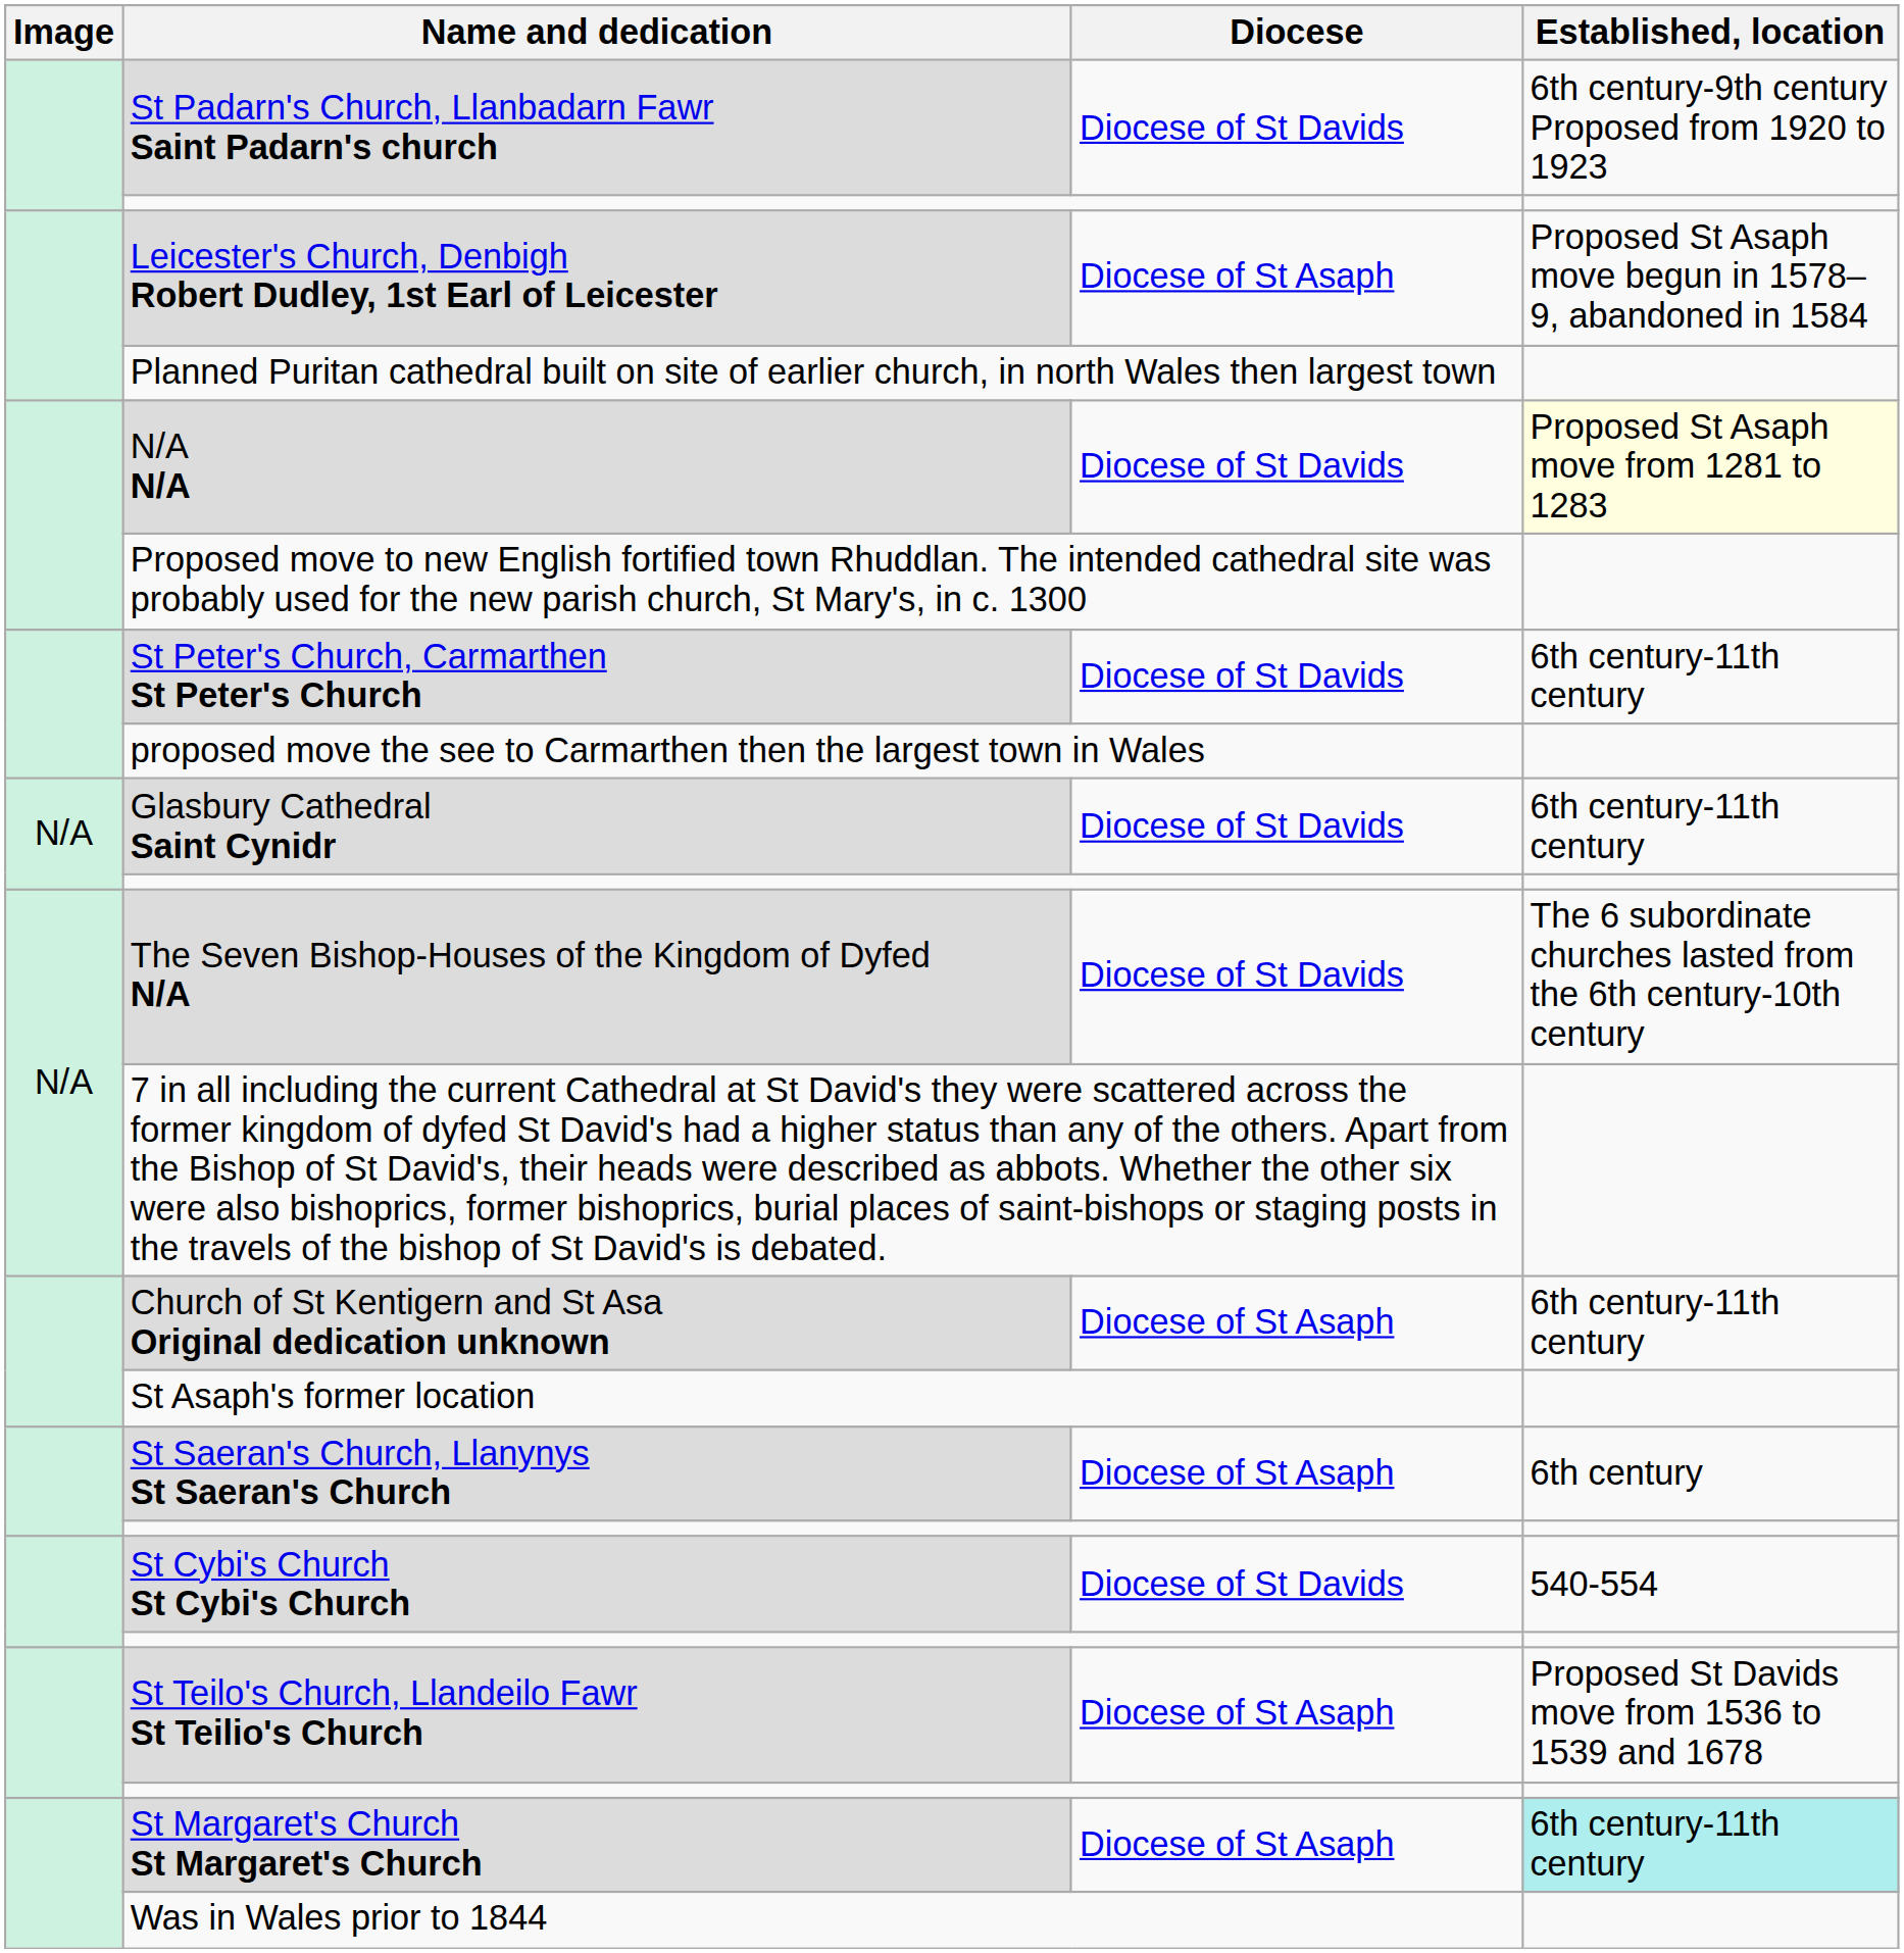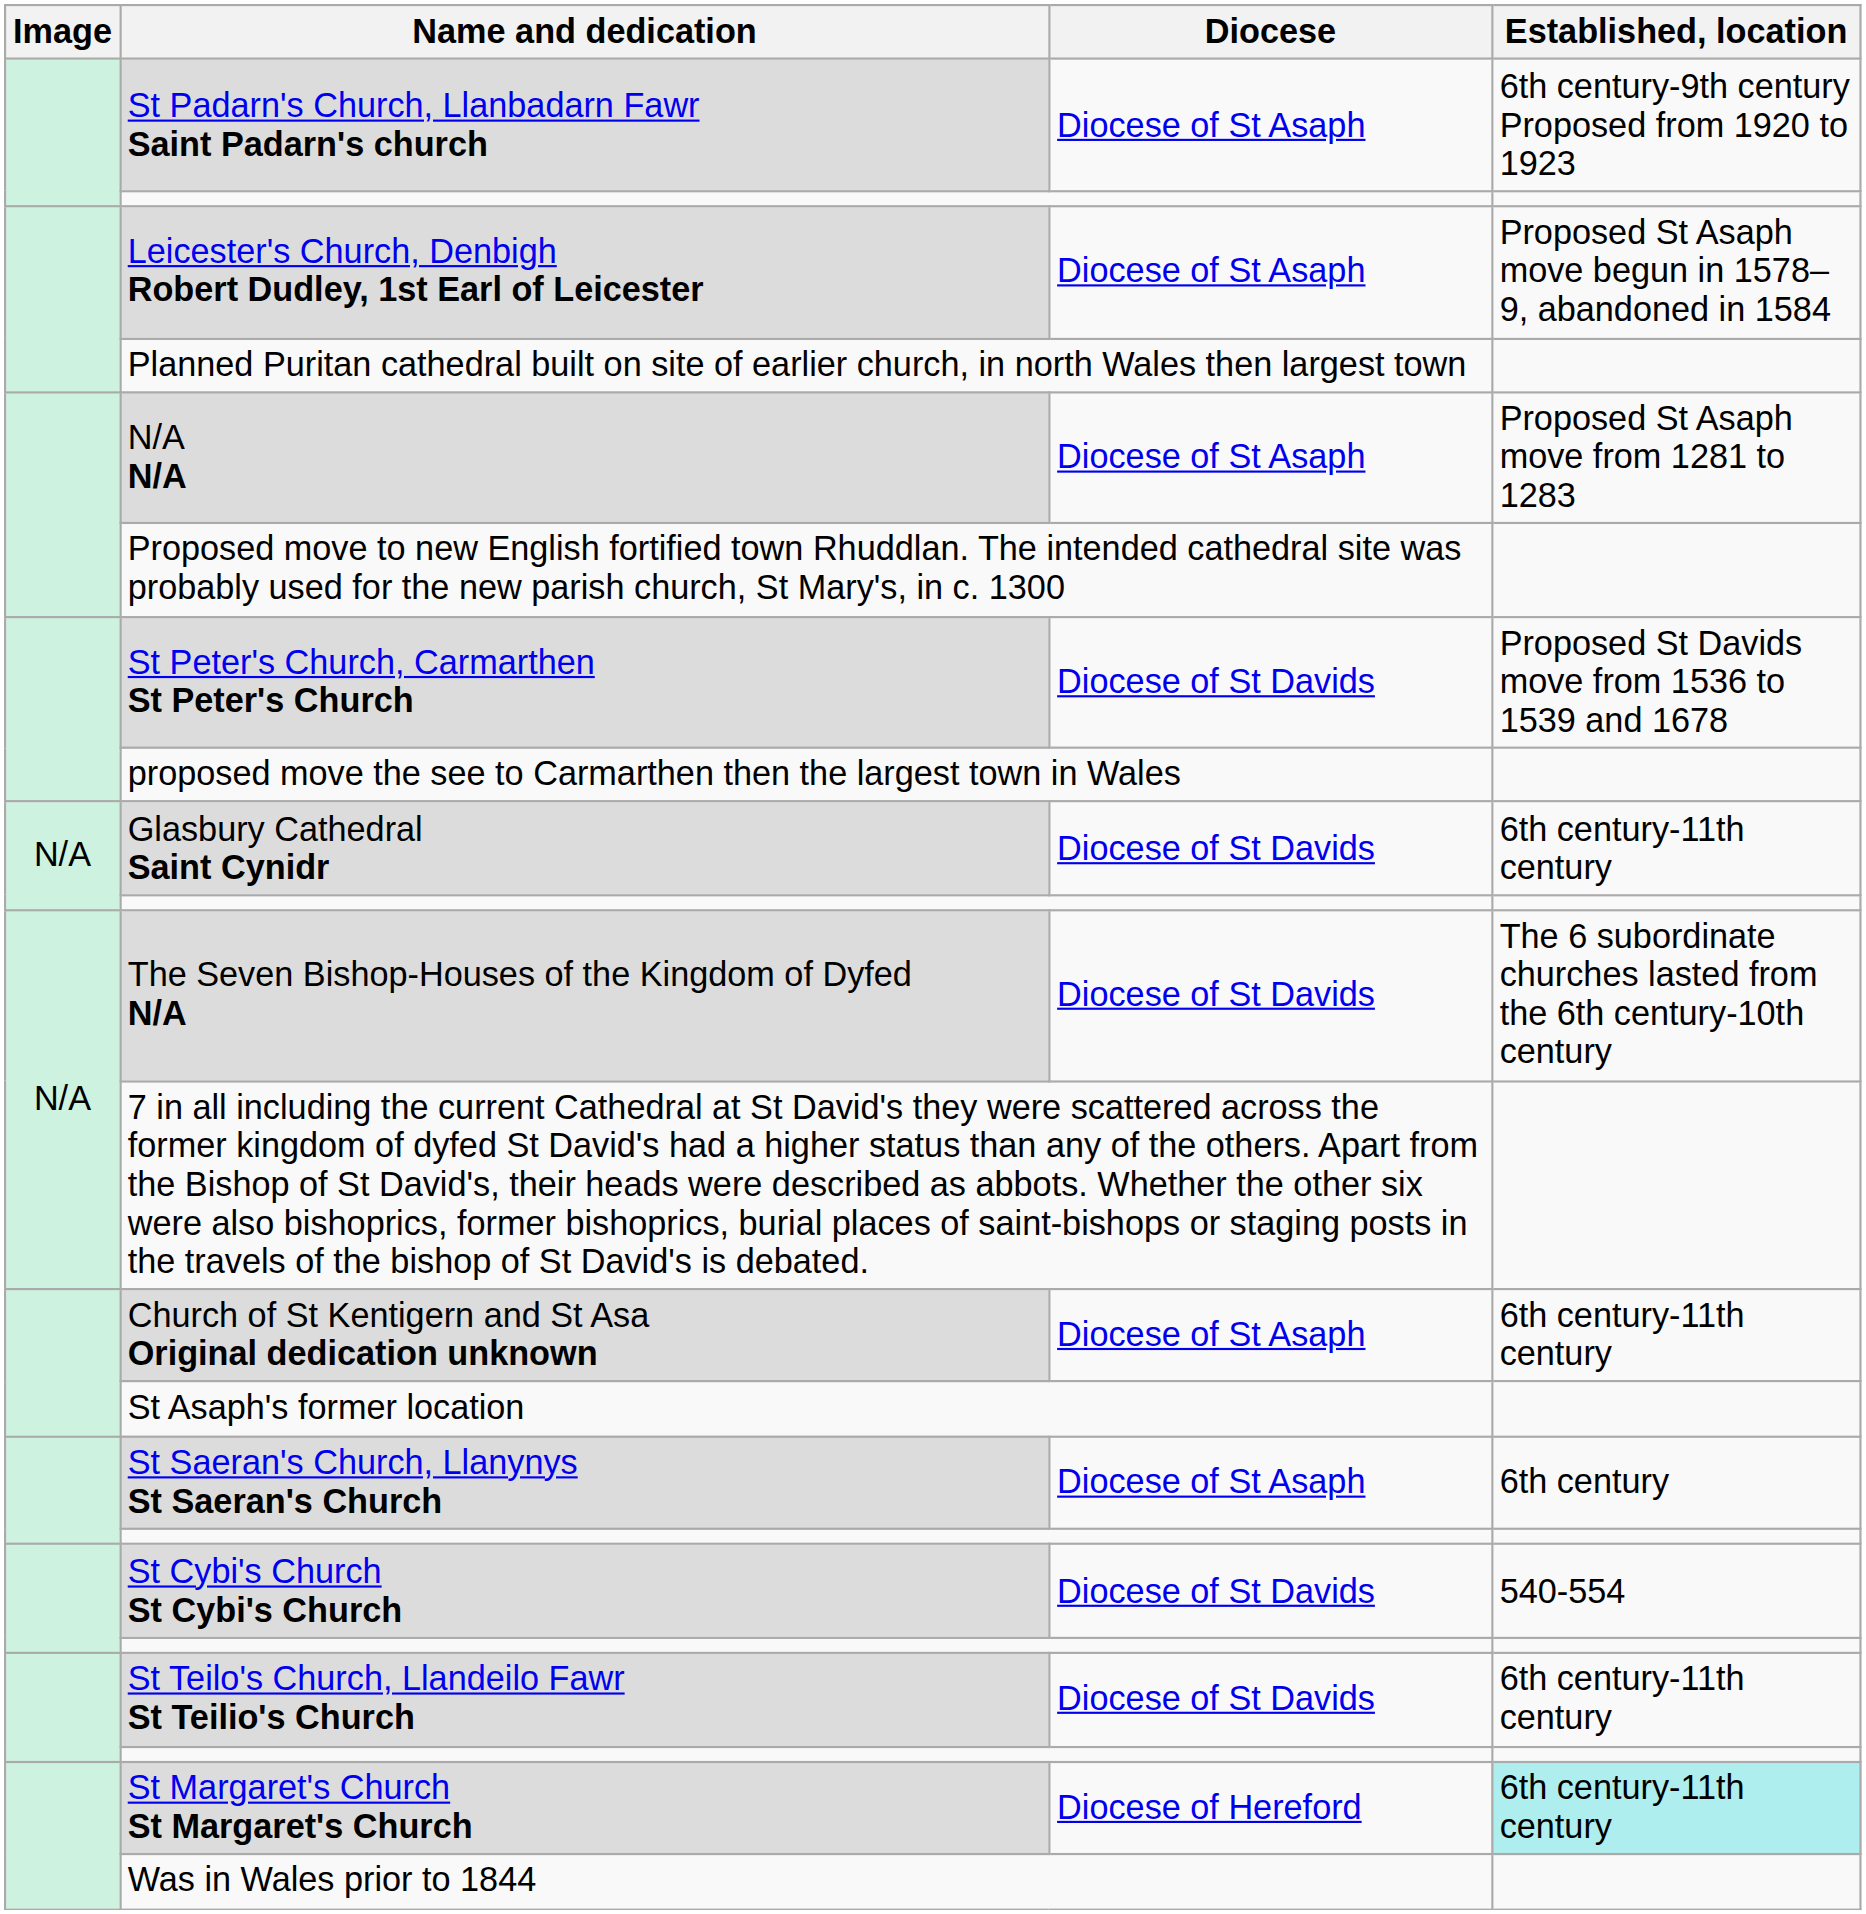St Padarn's Church, Llanbadarn Fawr Saint Padarn's church | Diocese: Diocese of St Davids -> Diocese of St Asaph
N/A N/A | Diocese: Diocese of St Davids -> Diocese of St Asaph
N/A N/A | Established, location: lightyellow background -> no background
St Peter's Church, Carmarthen St Peter's Church | Established, location: 6th century-11th century -> Proposed St Davids move from 1536 to 1539 and 1678
St Teilo's Church, Llandeilo Fawr St Teilio's Church | Diocese: Diocese of St Asaph -> Diocese of St Davids
St Teilo's Church, Llandeilo Fawr St Teilio's Church | Established, location: Proposed St Davids move from 1536 to 1539 and 1678 -> 6th century-11th century
St Margaret's Church St Margaret's Church | Diocese: Diocese of St Asaph -> Diocese of Hereford
